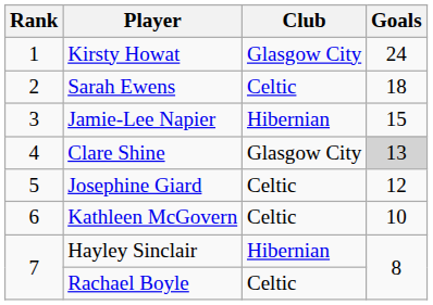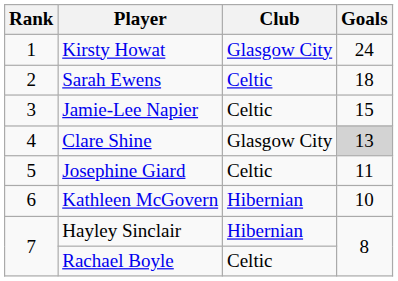Jamie-Lee Napier | Club: Hibernian -> Celtic
Josephine Giard | Goals: 12 -> 11
Kathleen McGovern | Club: Celtic -> Hibernian
